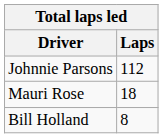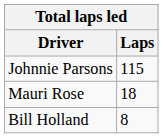Johnnie Parsons | Laps: 112 -> 115
